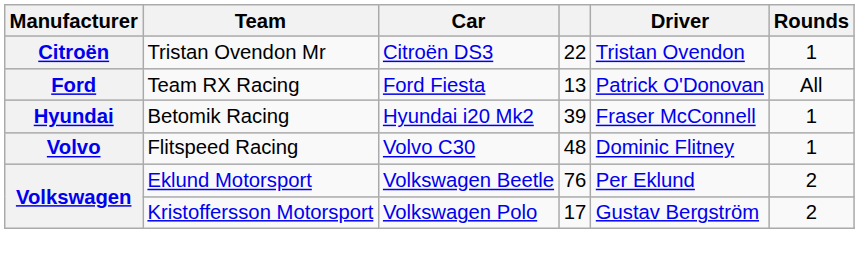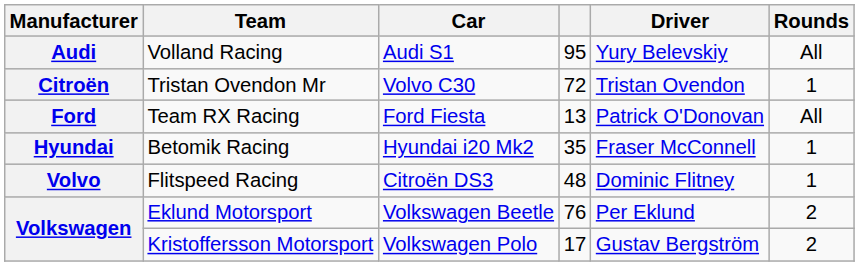+ row: Audi | Volland Racing | Audi S1 | 95 | Yury Belevskiy | All
Tristan Ovendon Mr | Car: Citroën DS3 -> Volvo C30
Tristan Ovendon Mr | column 4: 22 -> 72
Betomik Racing | column 4: 39 -> 35
Flitspeed Racing | Car: Volvo C30 -> Citroën DS3
